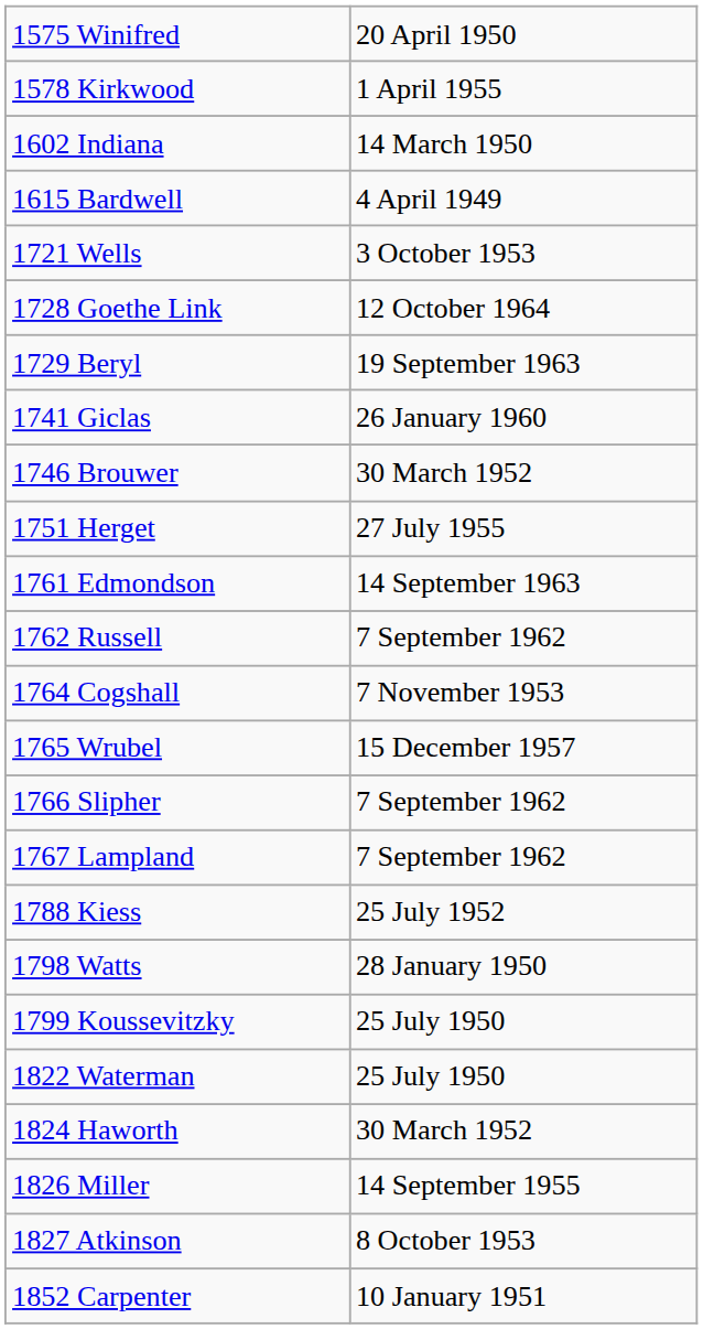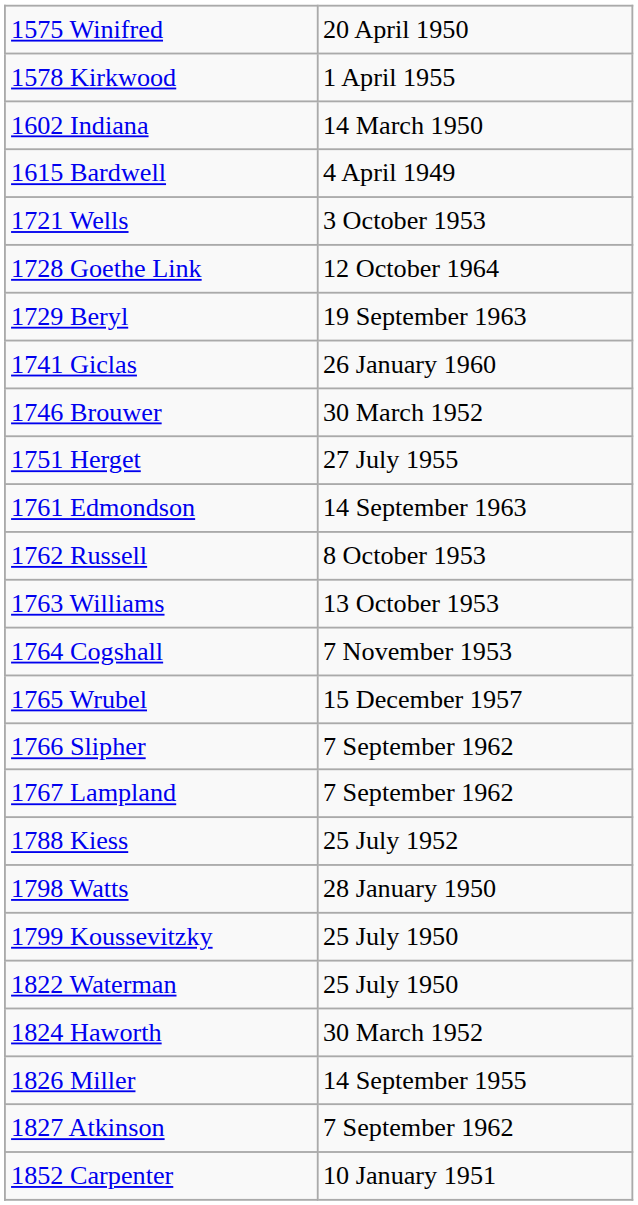1762 Russell | column 2: 7 September 1962 -> 8 October 1953
+ row: 1763 Williams | 13 October 1953
1827 Atkinson | column 2: 8 October 1953 -> 7 September 1962
